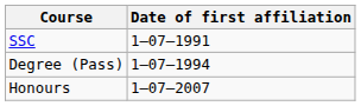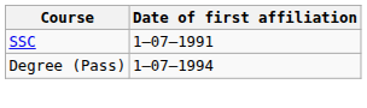- row: Honours | 1–07–2007
